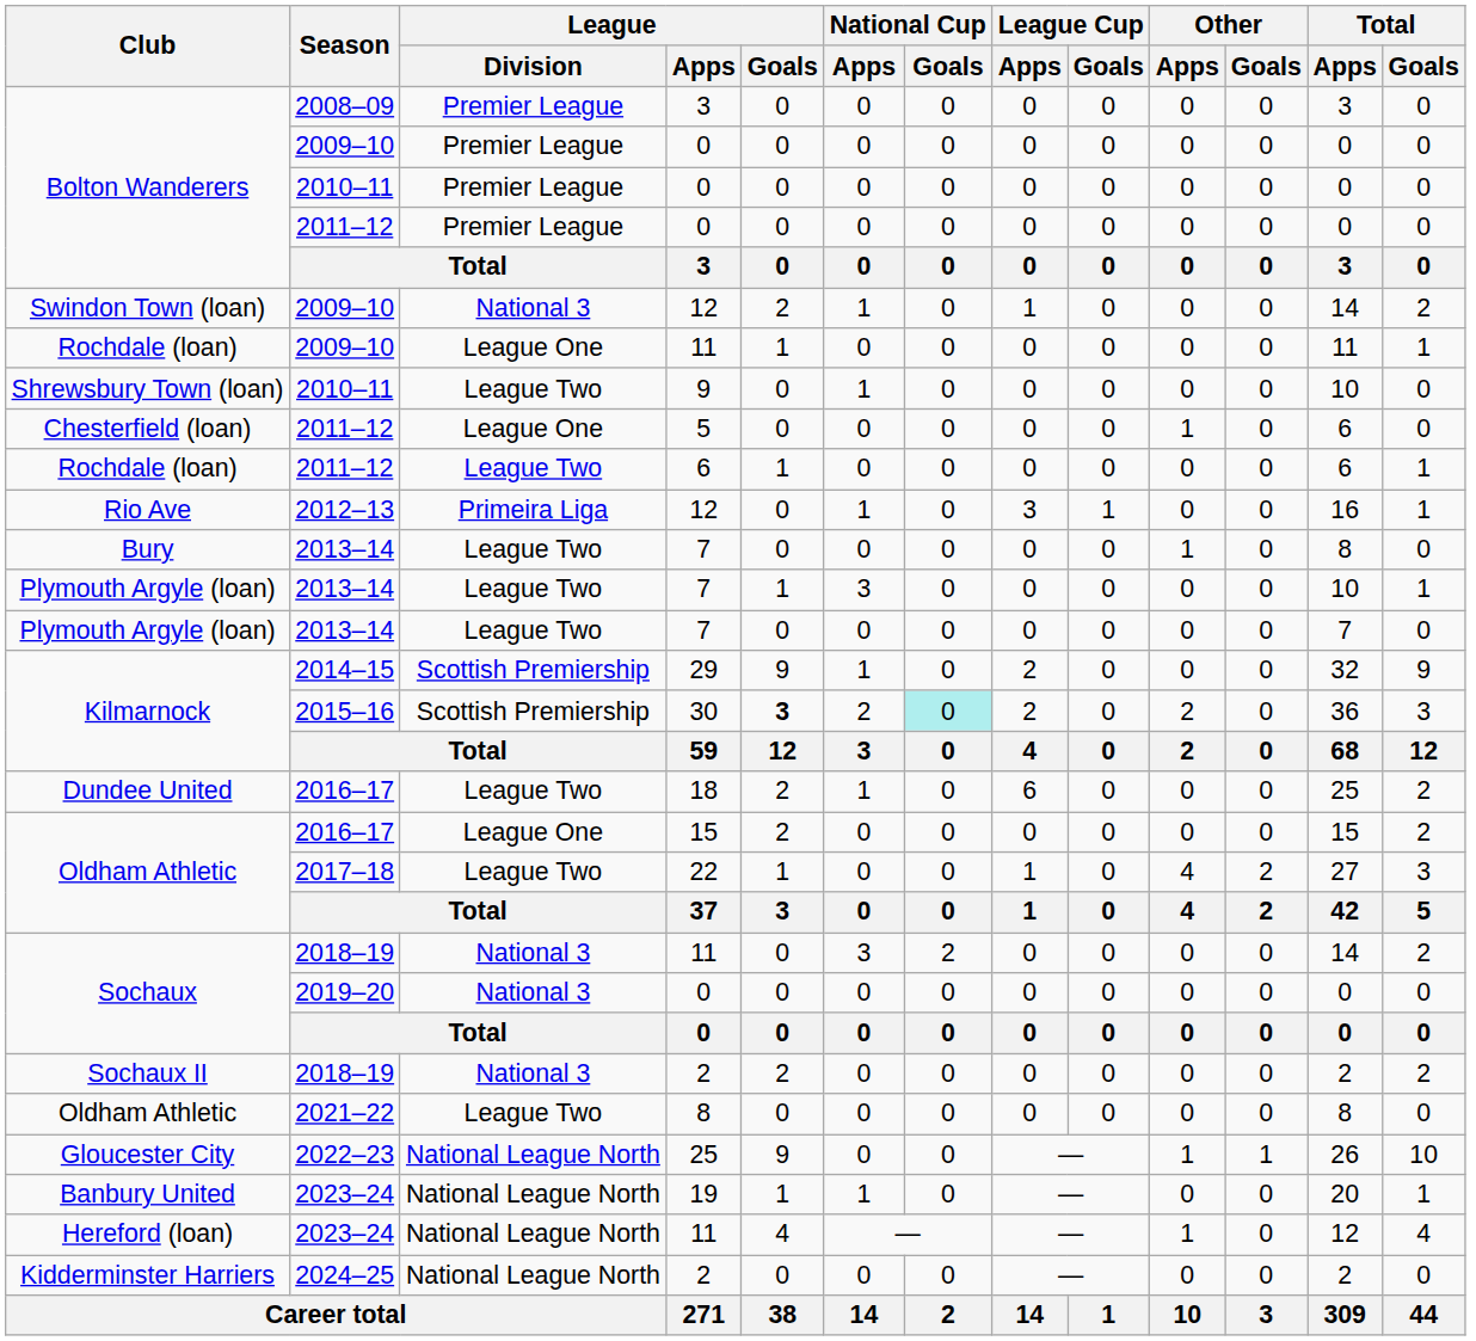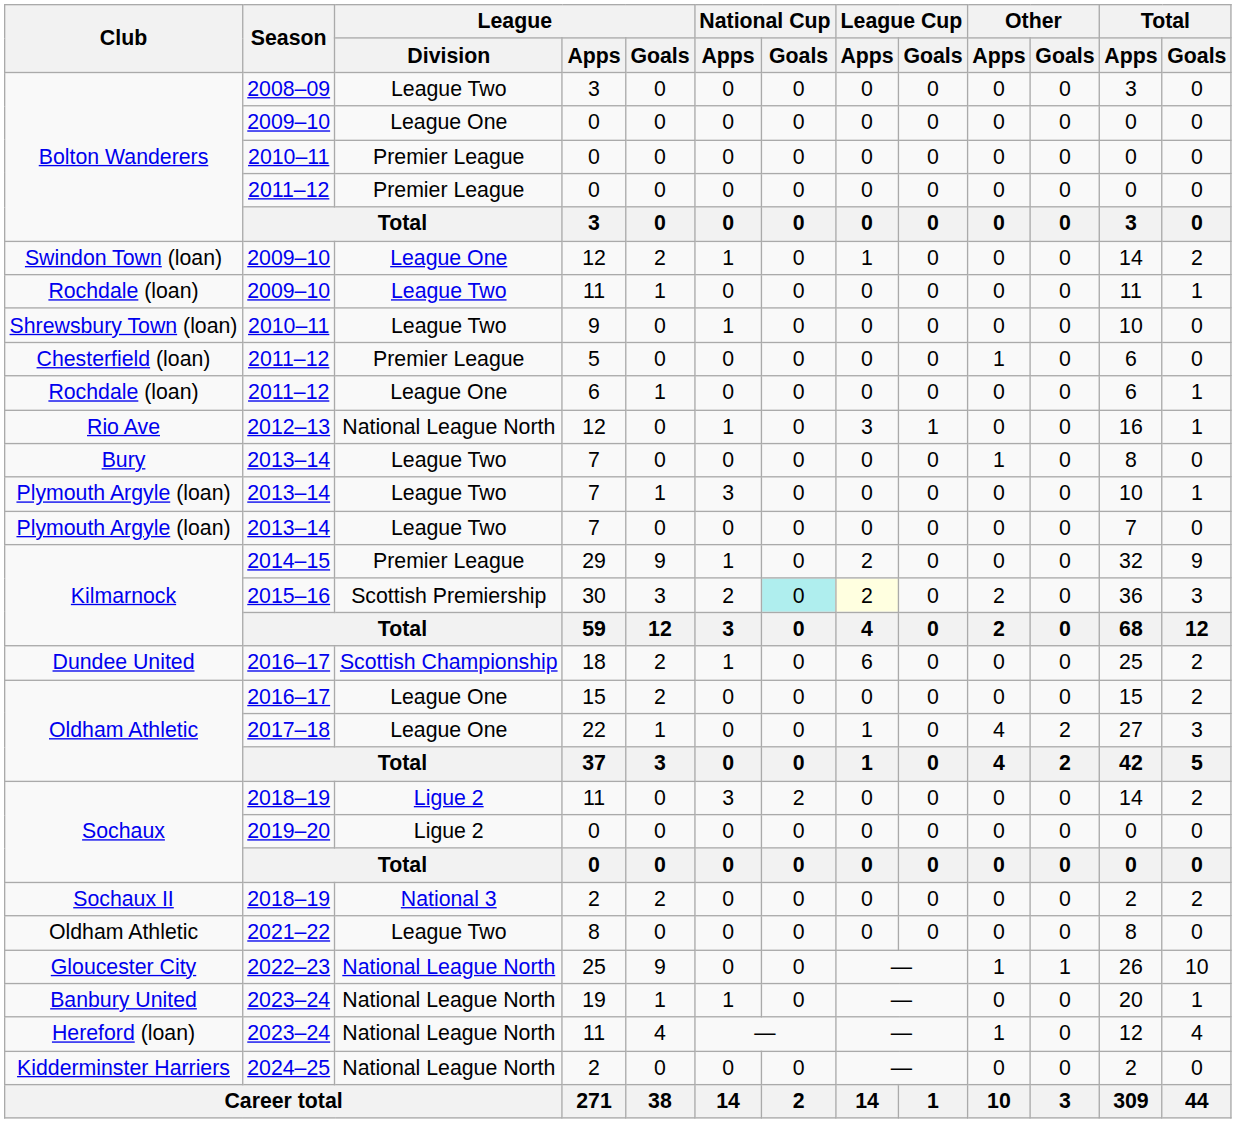Bolton Wanderers / 2008–09 | League / Division: Premier League -> League Two
Bolton Wanderers / 2009–10 | League / Division: Premier League -> League One
Swindon Town (loan) | League / Division: National 3 -> League One
Rochdale (loan) / 2009–10 | League / Division: League One -> League Two
Chesterfield (loan) | League / Division: League One -> Premier League
Rochdale (loan) / 2011–12 | League / Division: League Two -> League One
Rio Ave | League / Division: Primeira Liga -> National League North
Kilmarnock / 2014–15 | League / Division: Scottish Premiership -> Premier League
Kilmarnock / 2015–16 | League / Goals: bold -> normal
Kilmarnock / 2015–16 | League Cup / Apps: no background -> lightyellow background
Dundee United | League / Division: League Two -> Scottish Championship
Oldham Athletic / 2017–18 | League / Division: League Two -> League One
Sochaux / 2018–19 | League / Division: National 3 -> Ligue 2
Sochaux / 2019–20 | League / Division: National 3 -> Ligue 2
